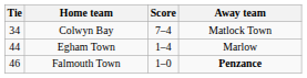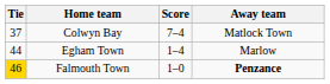Colwyn Bay | Tie: 34 -> 37
Falmouth Town | Tie: no background -> gold background
